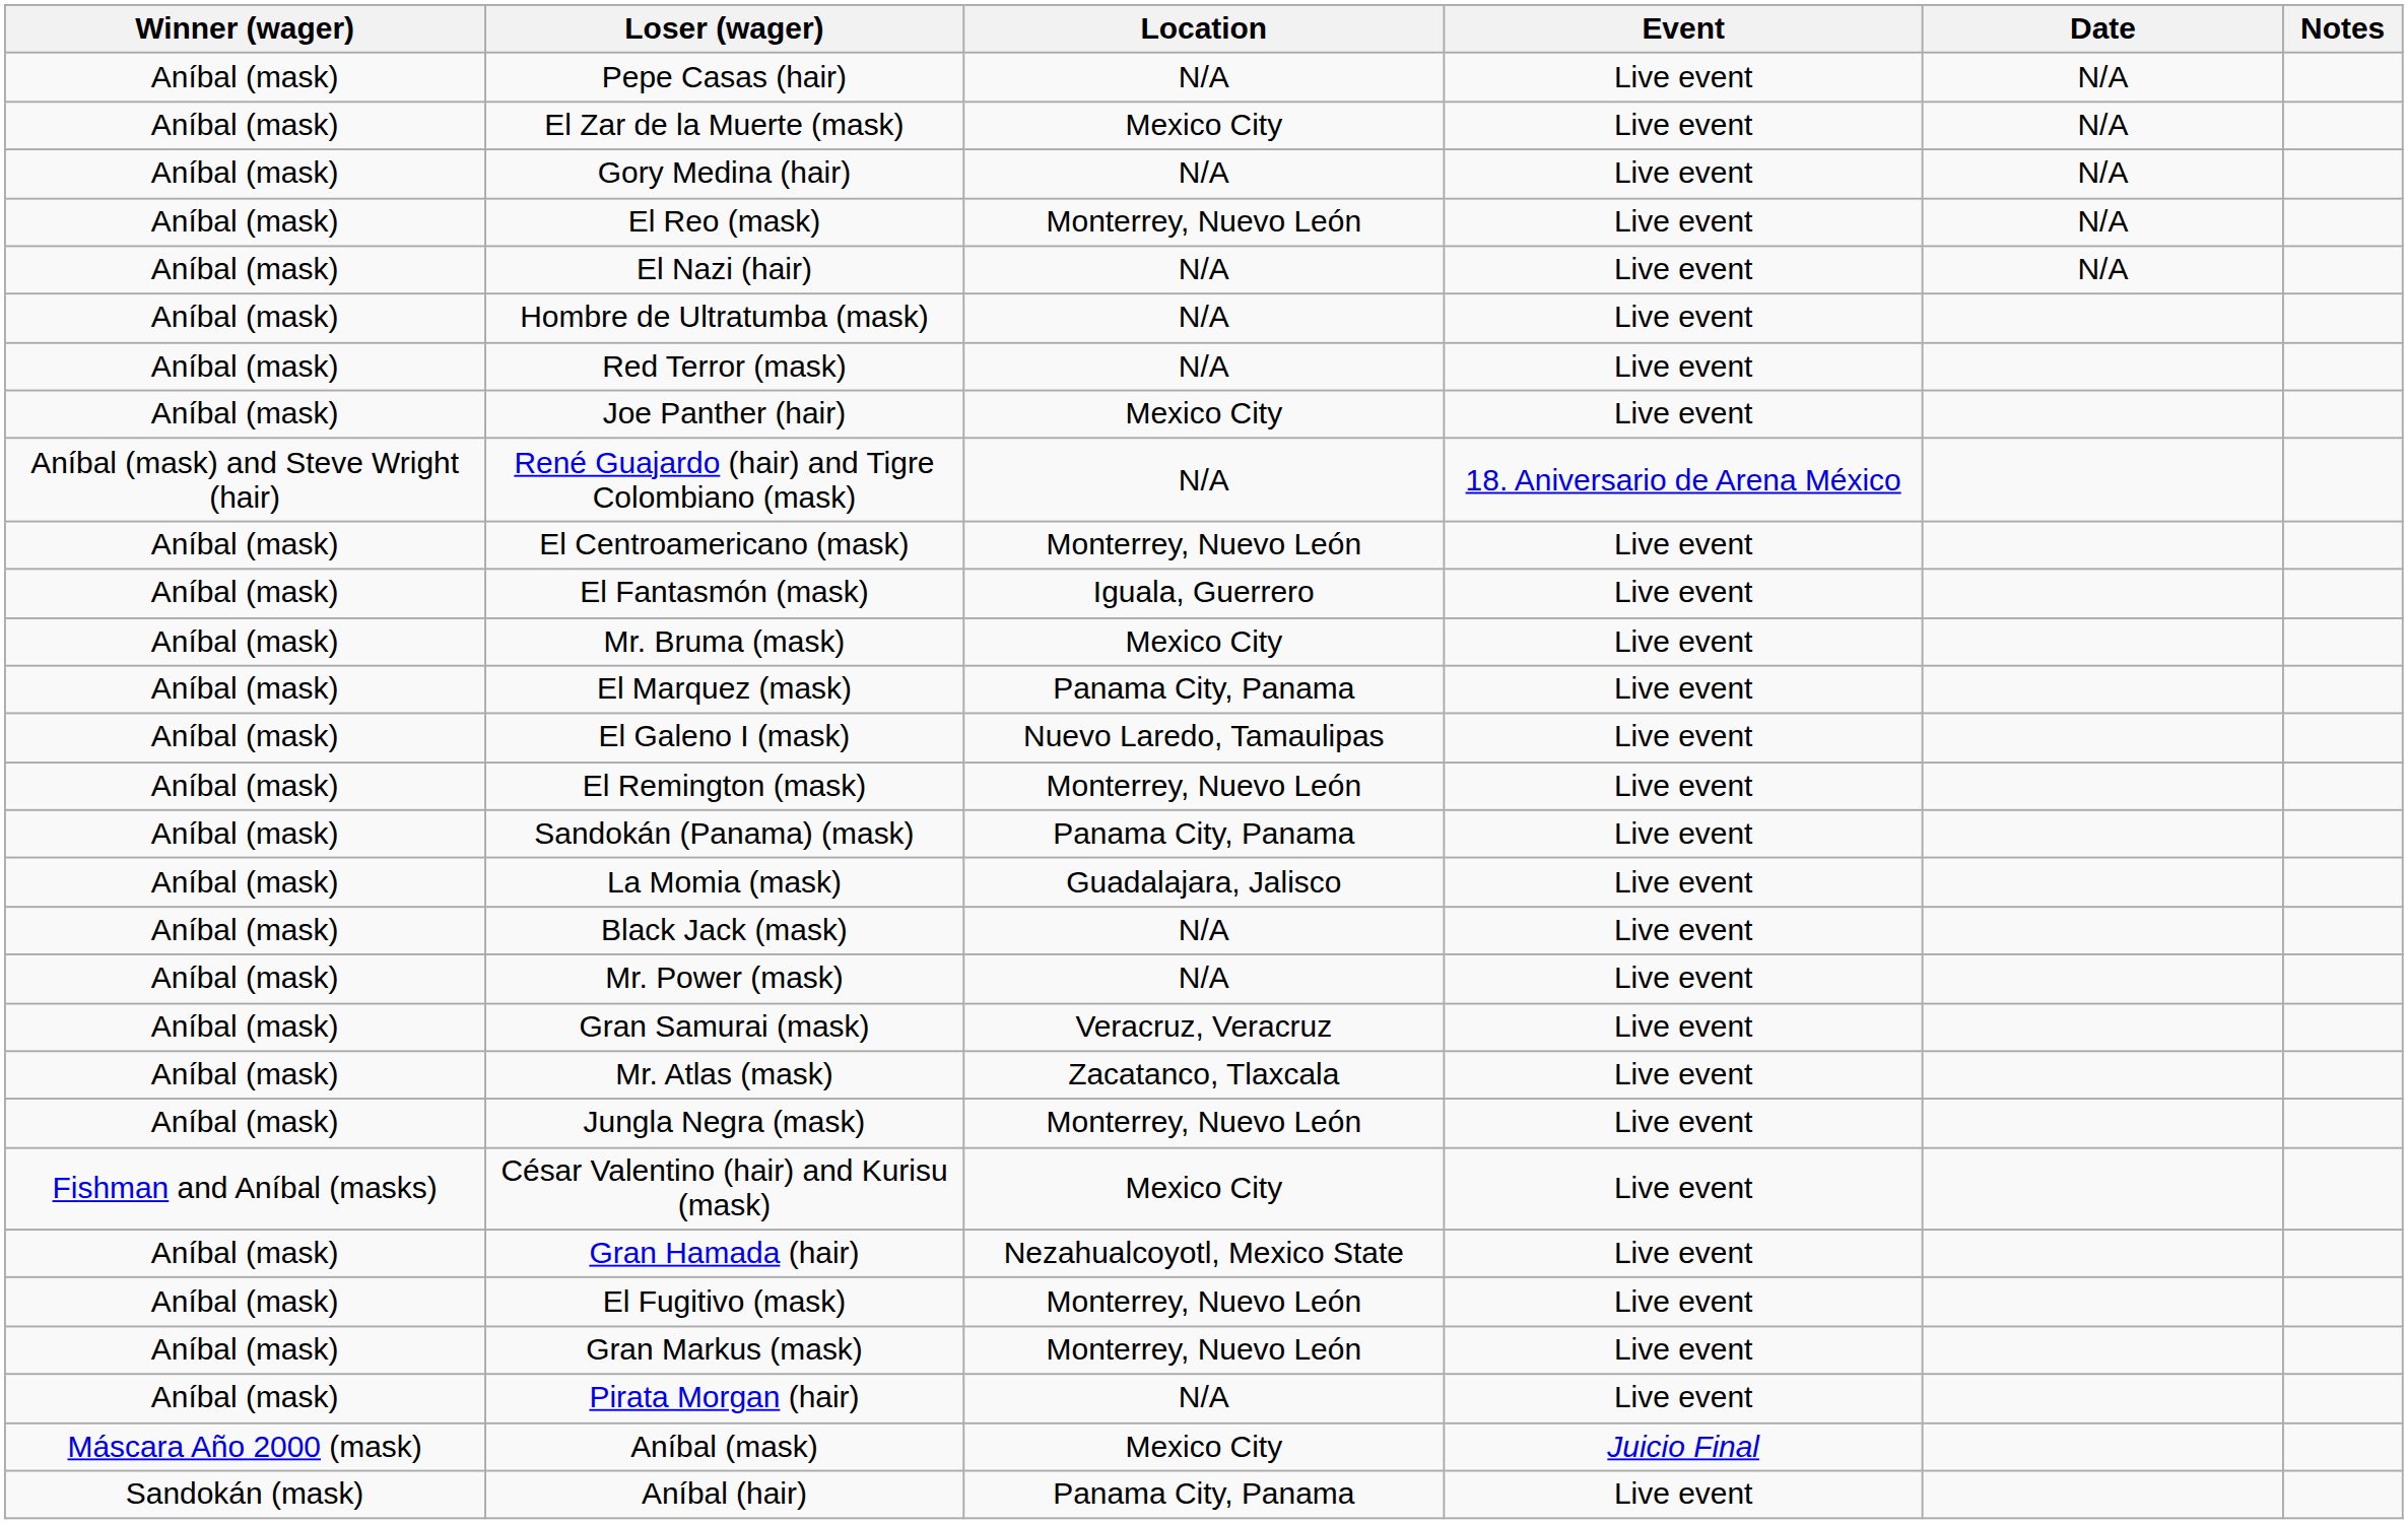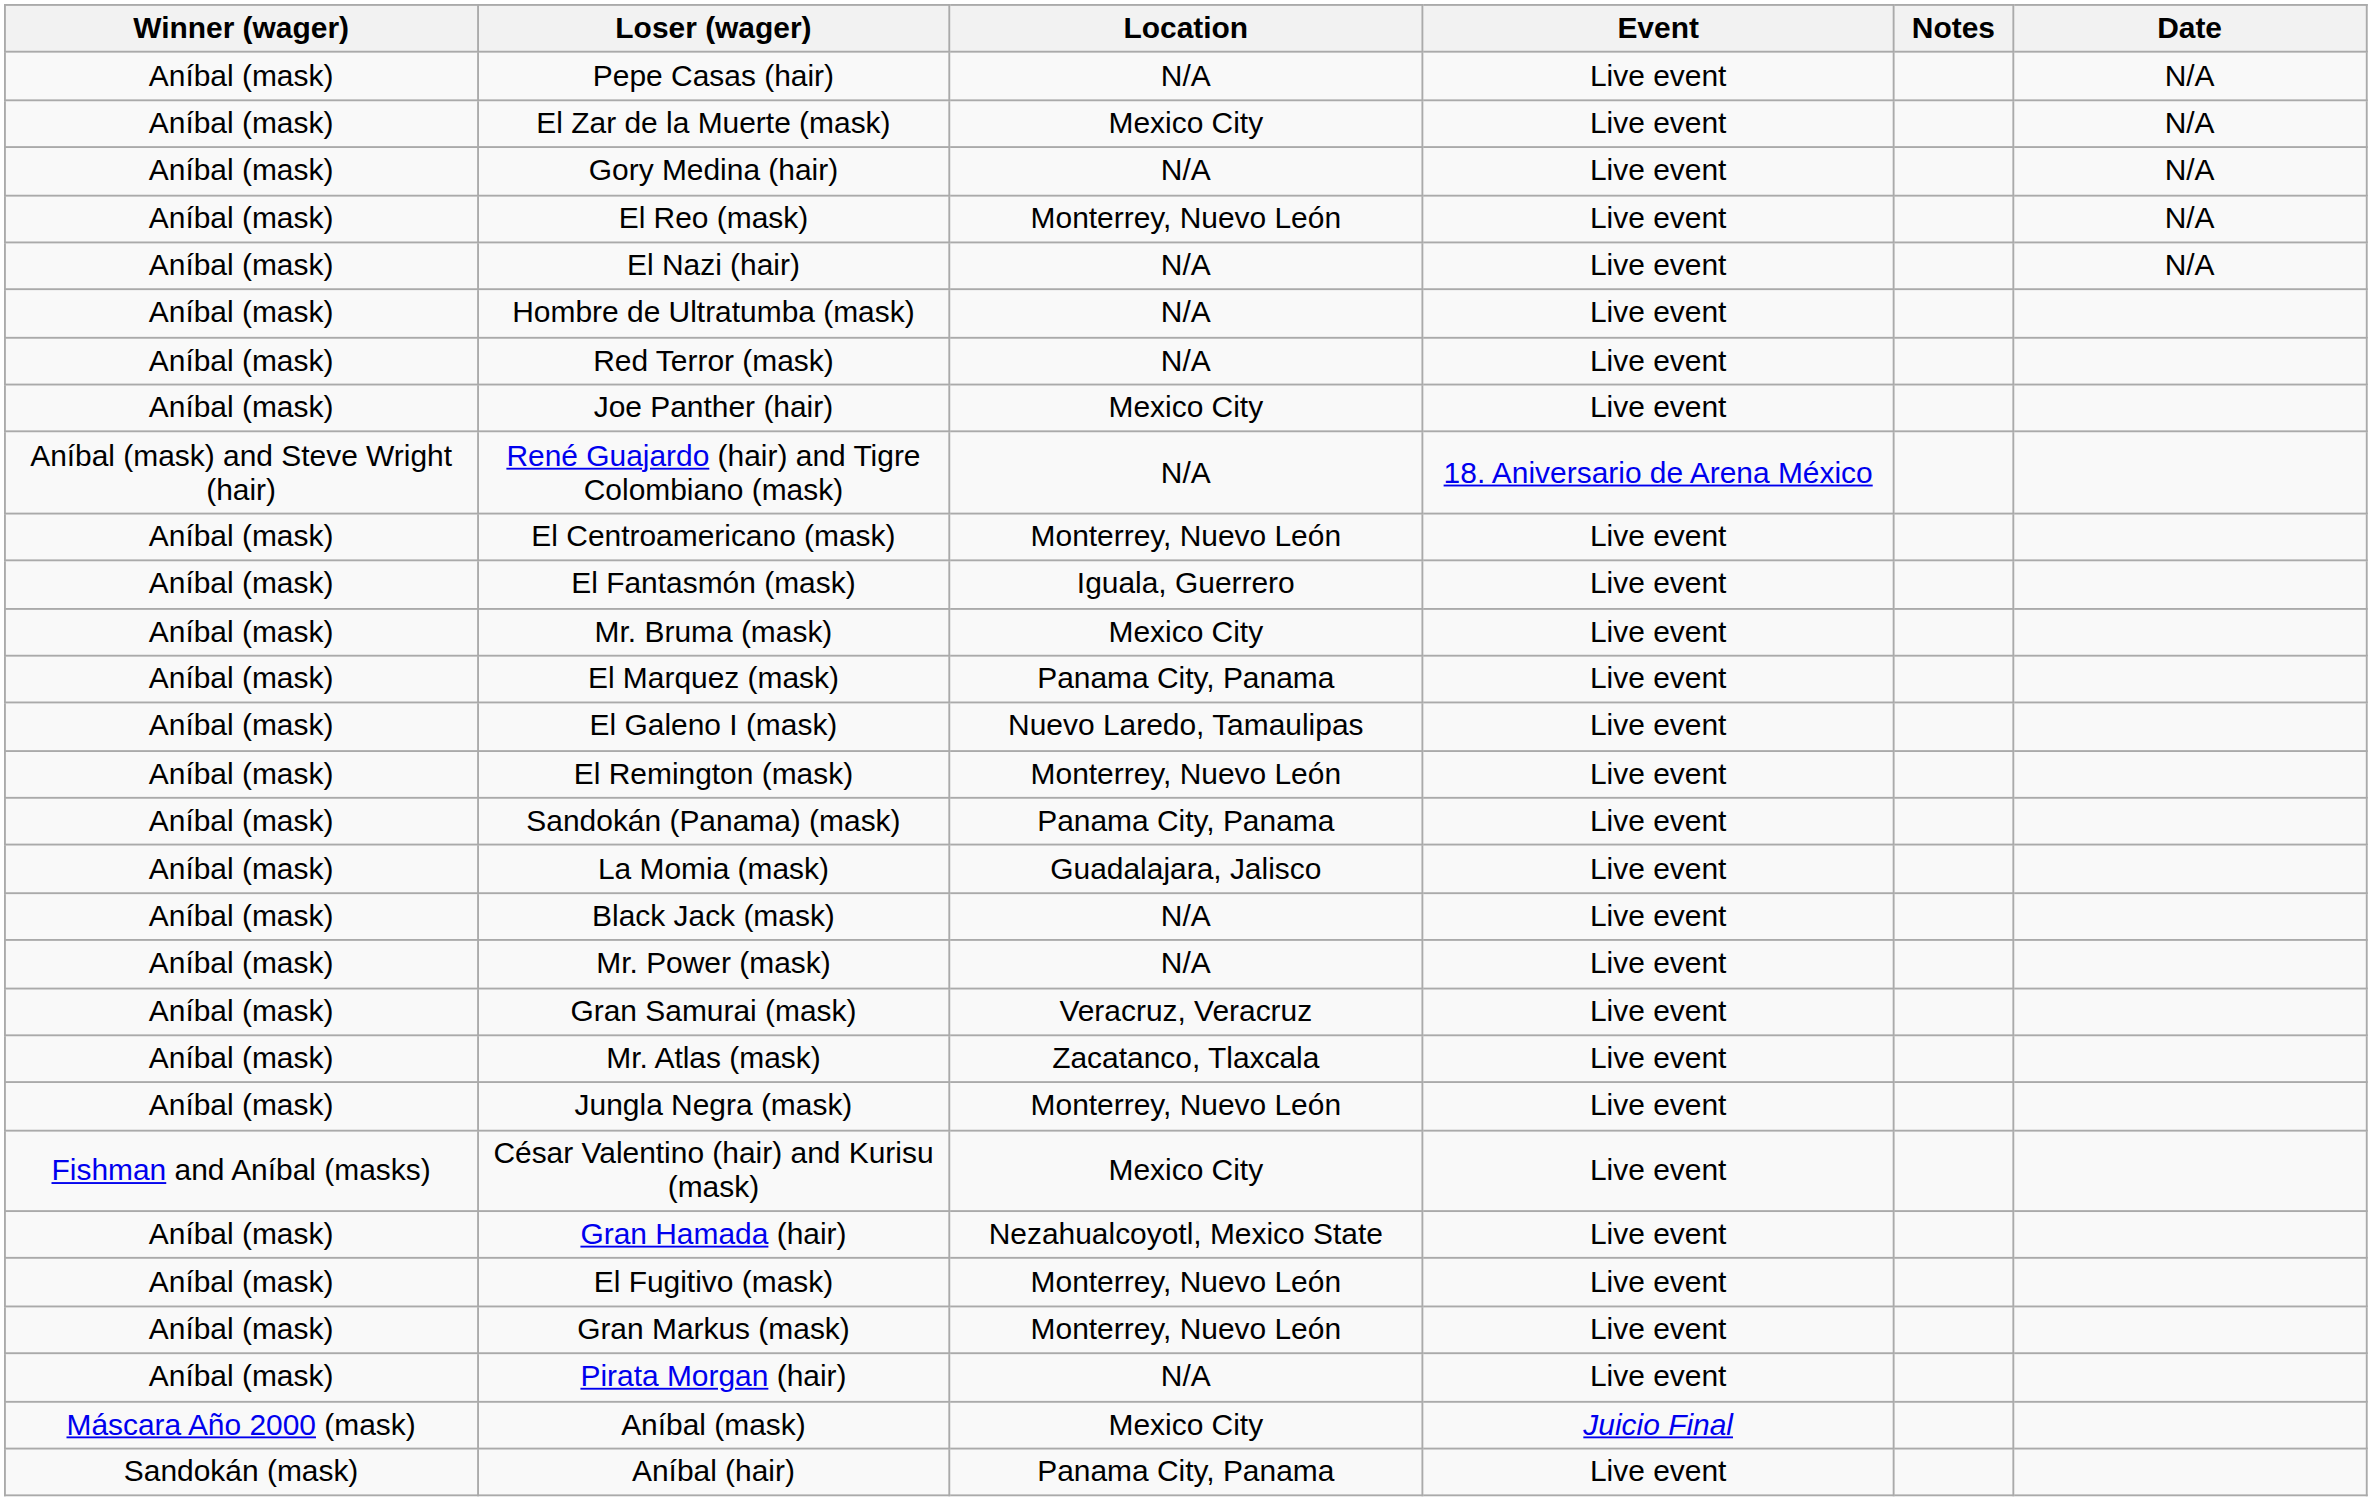columns swapped: Date <-> Notes
